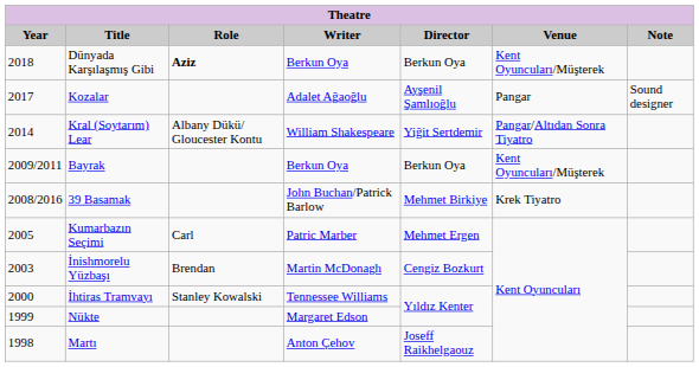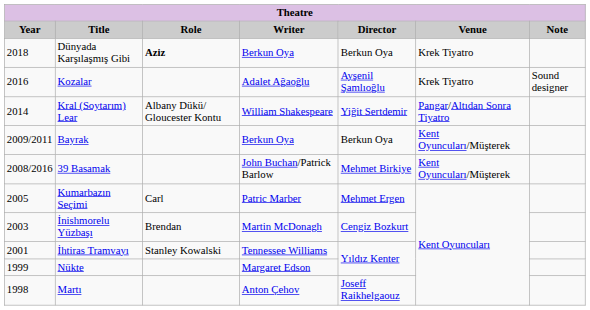Dünyada Karşılaşmış Gibi | Venue: Kent Oyuncuları/Müşterek -> Krek Tiyatro
Kozalar | Year: 2017 -> 2016
Kozalar | Venue: Pangar -> Krek Tiyatro
39 Basamak | Venue: Krek Tiyatro -> Kent Oyuncuları/Müşterek
İhtiras Tramvayı | Year: 2000 -> 2001
